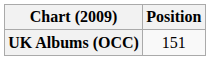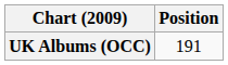UK Albums (OCC) | Position: 151 -> 191
